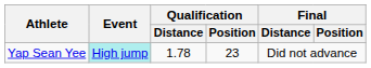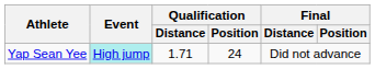Yap Sean Yee | Qualification / Distance: 1.78 -> 1.71
Yap Sean Yee | Qualification / Position: 23 -> 24
